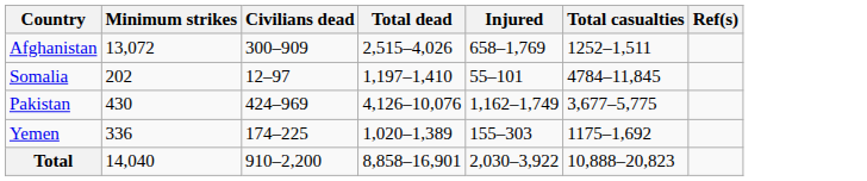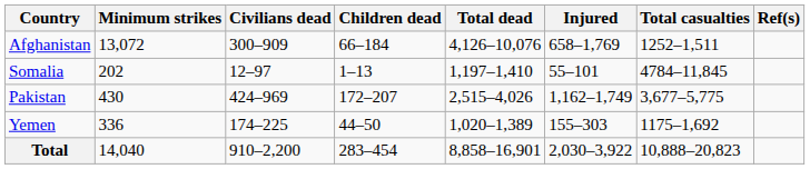+ column: Children dead | 66–184 | 1–13 | 172–207 | 44–50 | 283–454
Afghanistan | Total dead: 2,515–4,026 -> 4,126–10,076
Pakistan | Total dead: 4,126–10,076 -> 2,515–4,026
